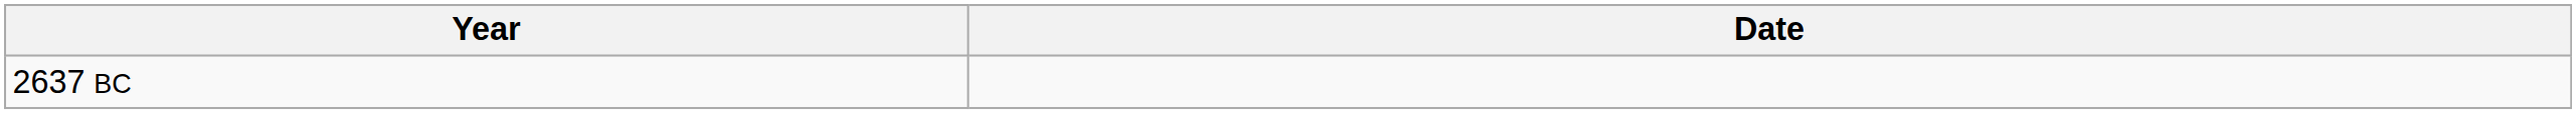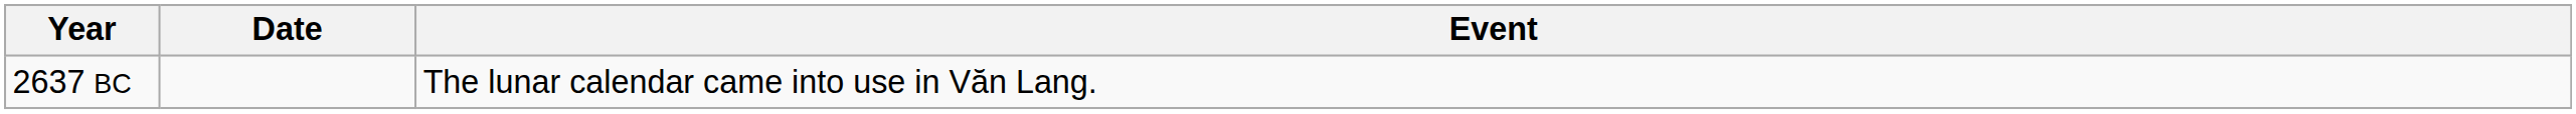+ column: Event | The lunar calendar came into use in Văn Lang.
